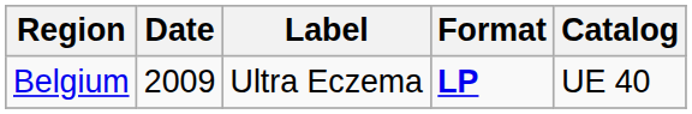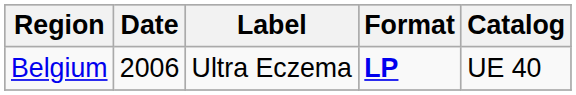Belgium | Date: 2009 -> 2006
